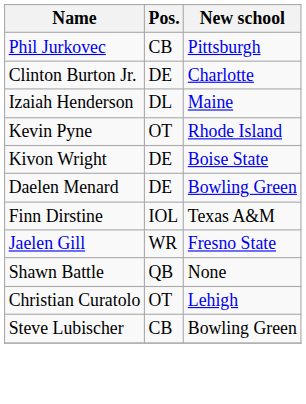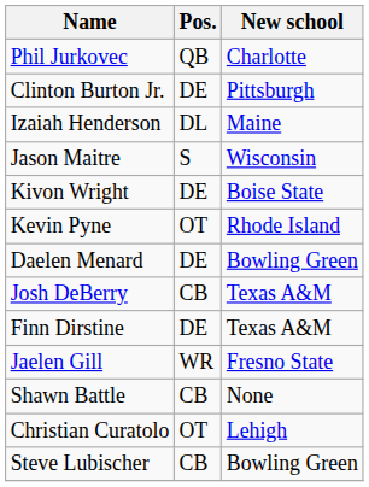Phil Jurkovec | Pos.: CB -> QB
Phil Jurkovec | New school: Pittsburgh -> Charlotte
Clinton Burton Jr. | New school: Charlotte -> Pittsburgh
+ row: Jason Maitre | S | Wisconsin
rows swapped: Kivon Wright <-> Kevin Pyne
+ row: Josh DeBerry | CB | Texas A&M
Finn Dirstine | Pos.: IOL -> DE
Shawn Battle | Pos.: QB -> CB
